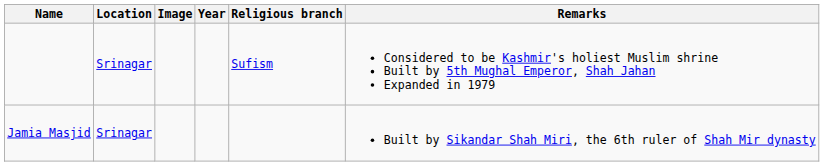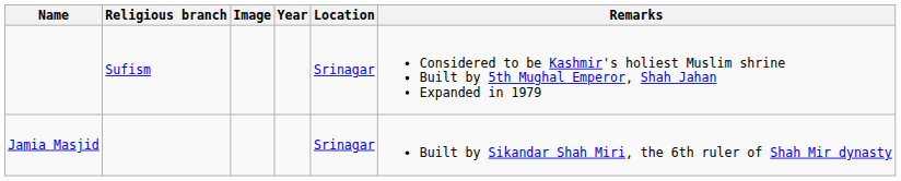columns swapped: Location <-> Religious branch
